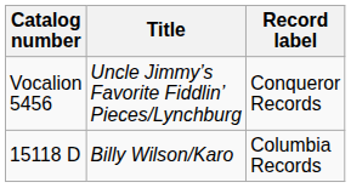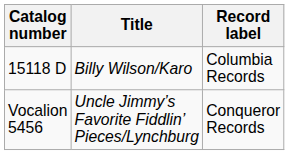rows swapped: 15118 D <-> Vocalion 5456
